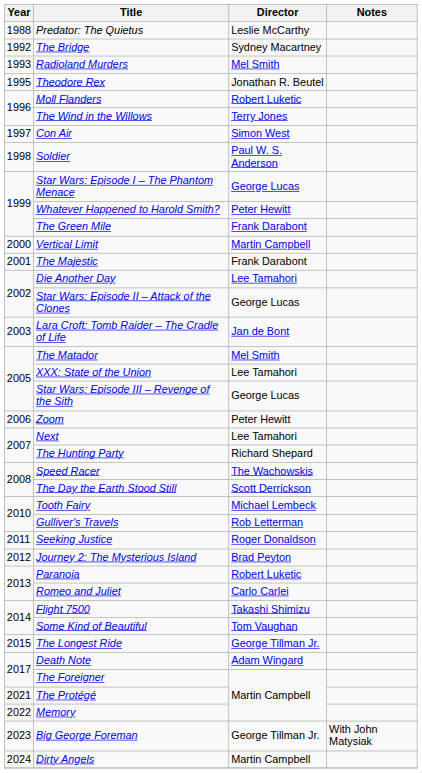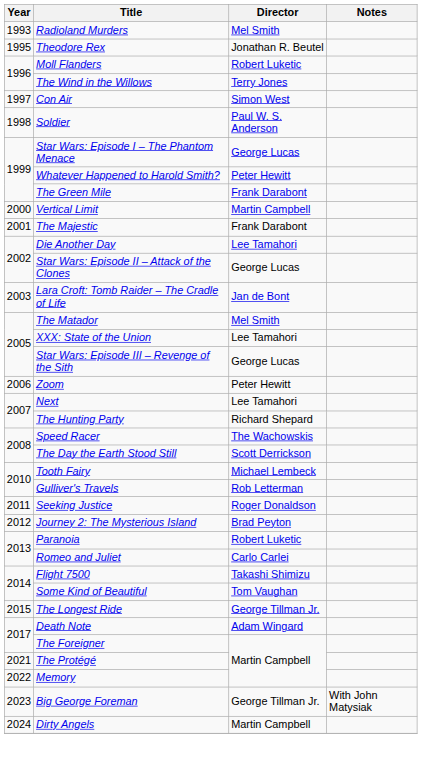- row: 1988 | Predator: The Quietus | Leslie McCarthy
- row: 1992 | The Bridge | Sydney Macartney
